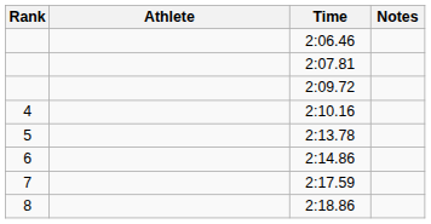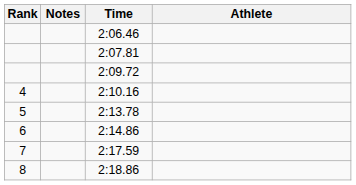columns swapped: Athlete <-> Notes
